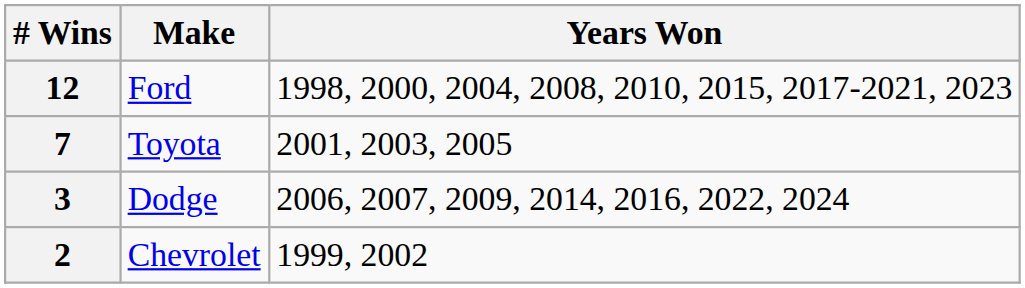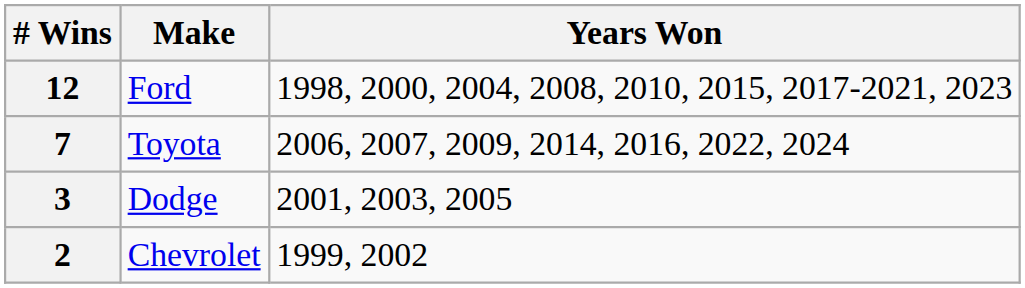7 | Years Won: 2001, 2003, 2005 -> 2006, 2007, 2009, 2014, 2016, 2022, 2024
3 | Years Won: 2006, 2007, 2009, 2014, 2016, 2022, 2024 -> 2001, 2003, 2005
